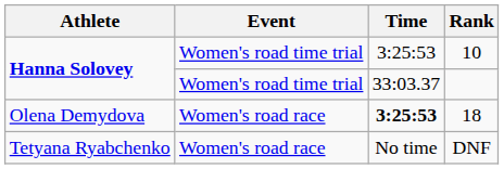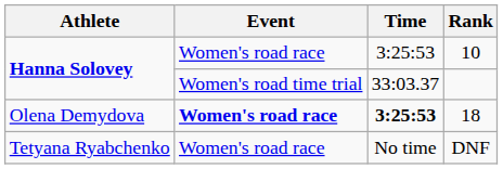10 | Event: Women's road time trial -> Women's road race
18 | Event: normal -> bold
